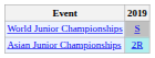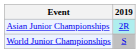rows swapped: Asian Junior Championships <-> World Junior Championships
